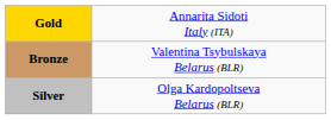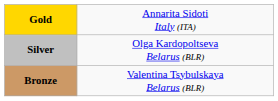rows swapped: Silver <-> Bronze
